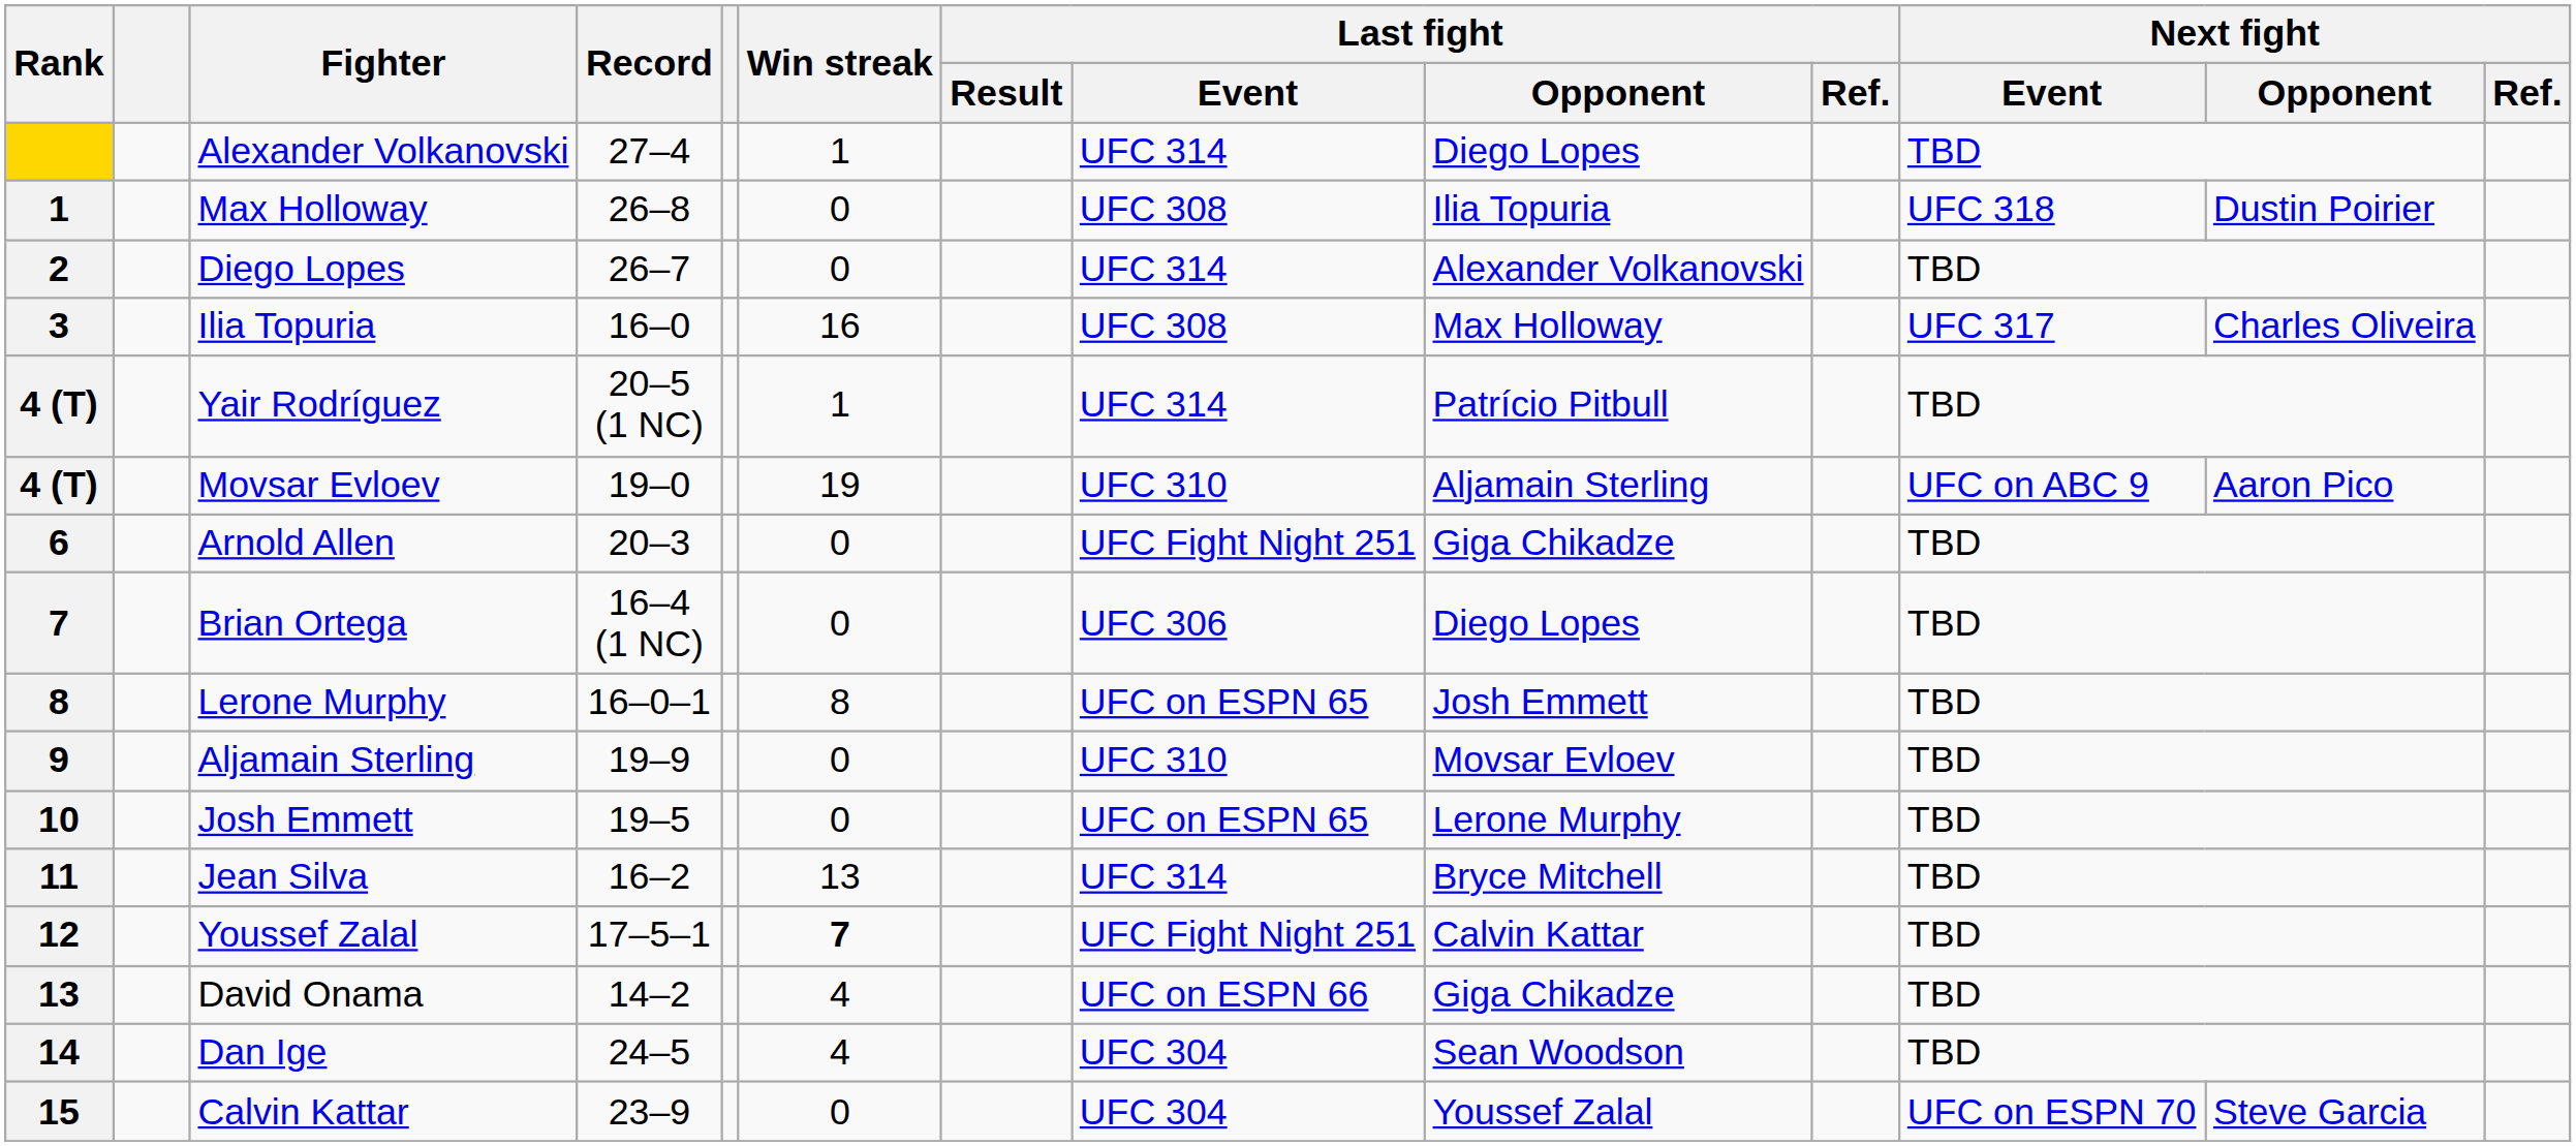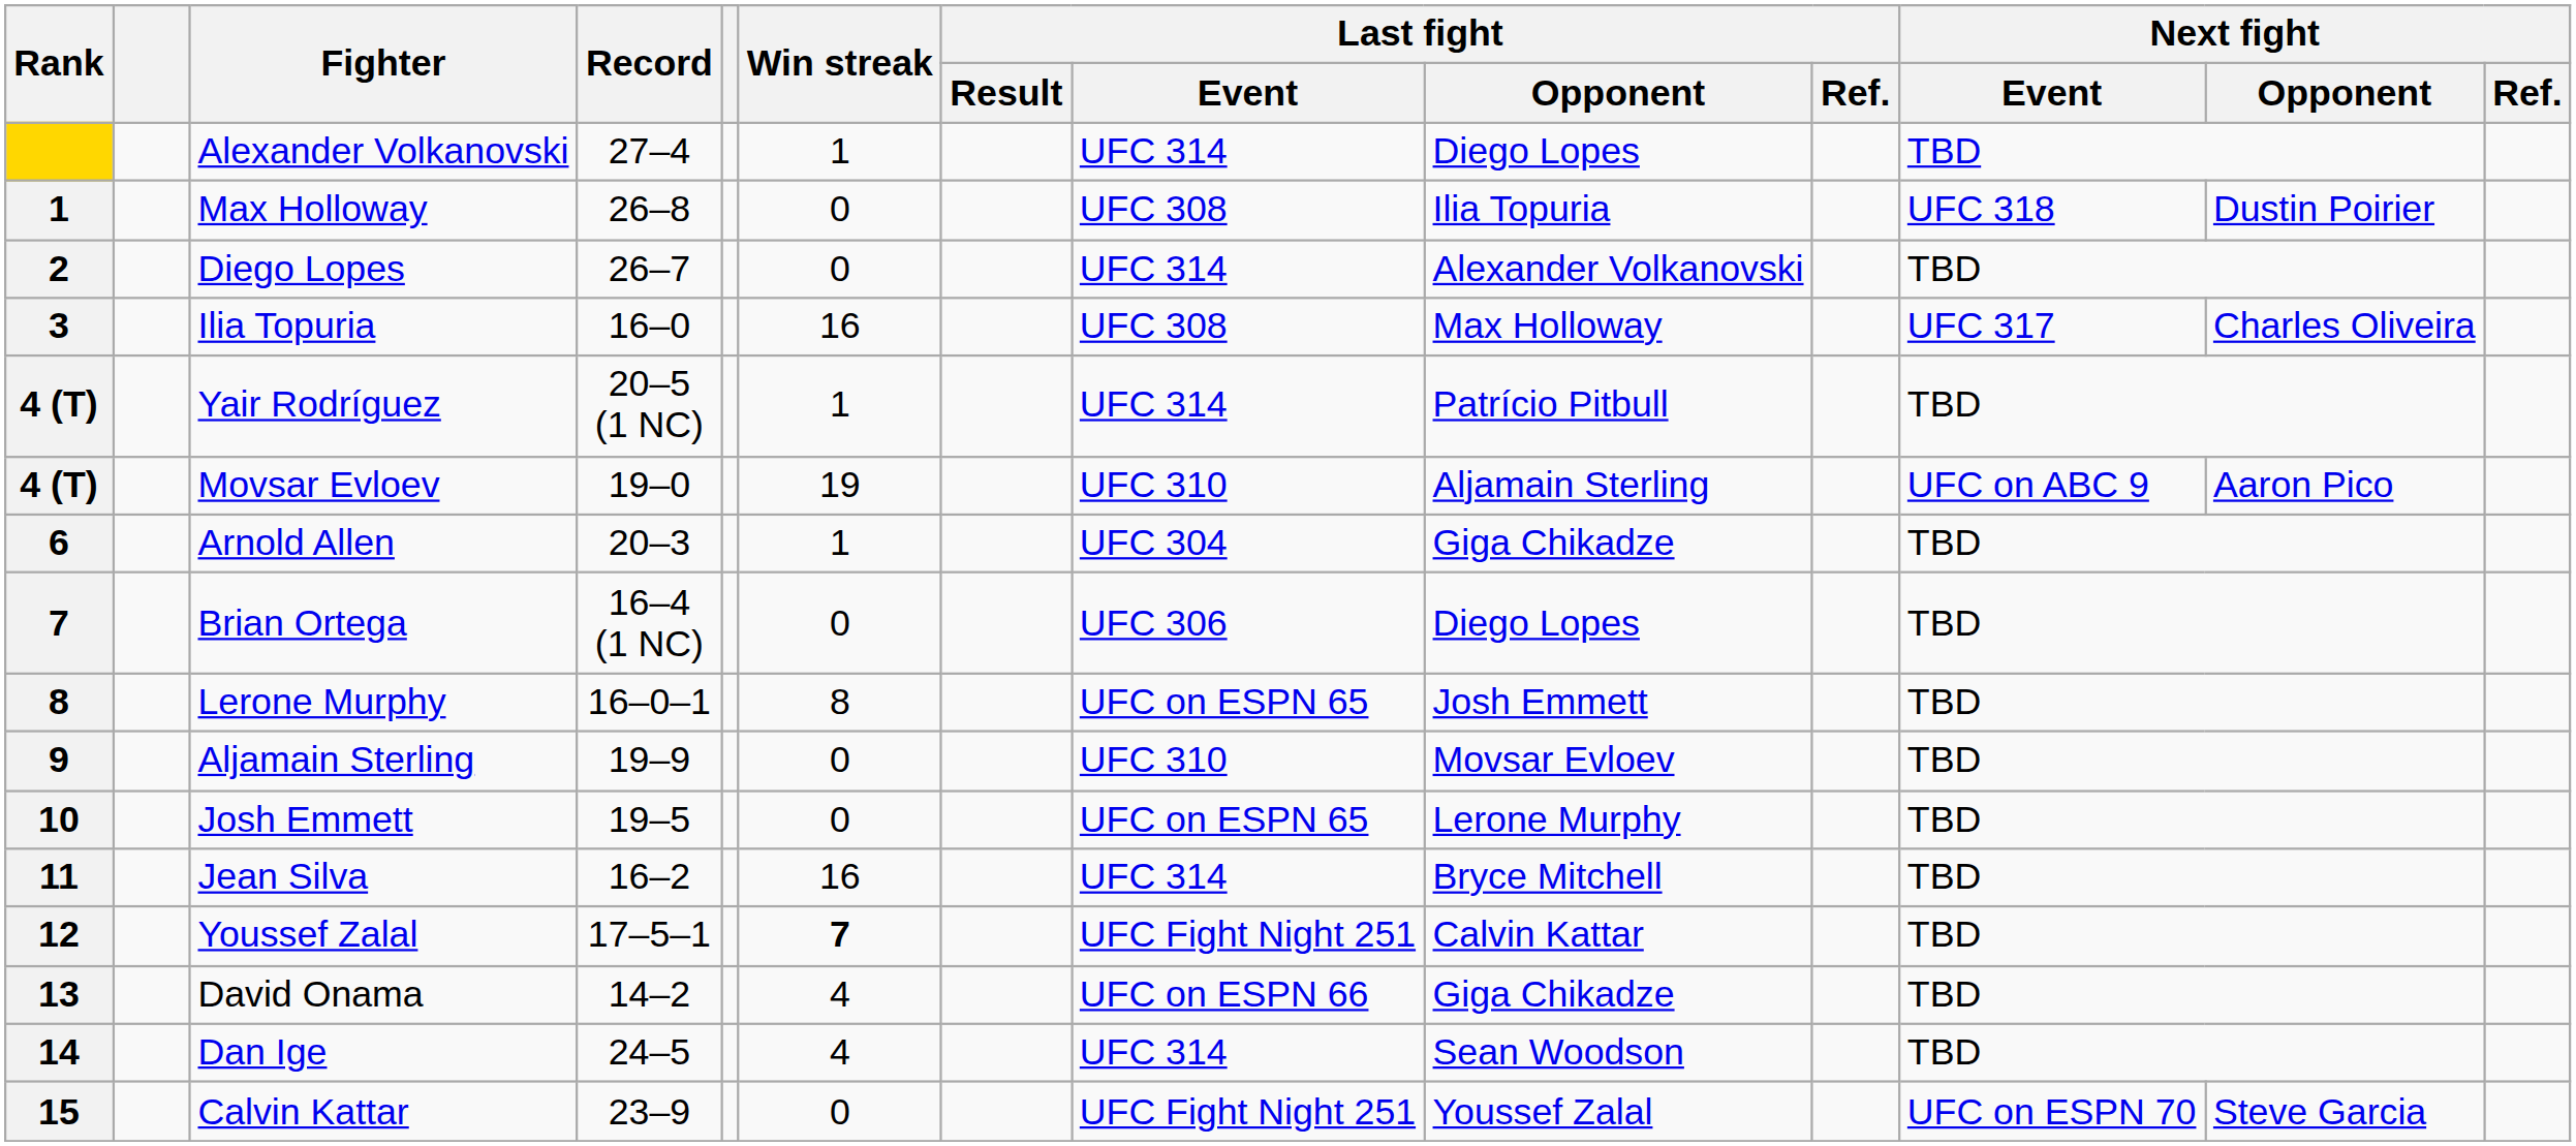6 | Win streak: 0 -> 1
6 | Last fight / Event: UFC Fight Night 251 -> UFC 304
11 | Win streak: 13 -> 16
14 | Last fight / Event: UFC 304 -> UFC 314
15 | Last fight / Event: UFC 304 -> UFC Fight Night 251
